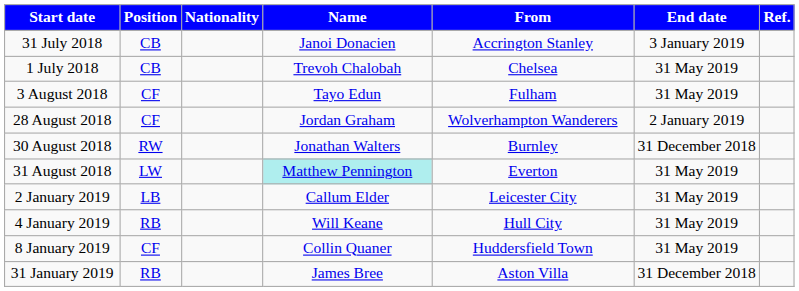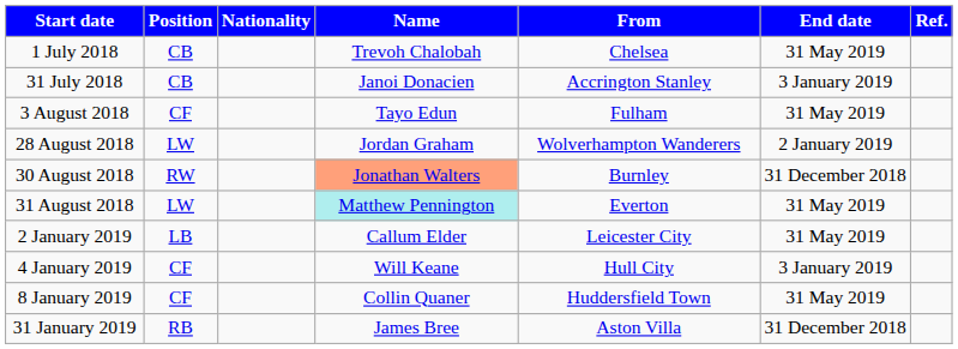rows swapped: 1 July 2018 <-> 31 July 2018
28 August 2018 | Position: CF -> LW
30 August 2018 | Name: no background -> lightsalmon background
4 January 2019 | Position: RB -> CF
4 January 2019 | End date: 31 May 2019 -> 3 January 2019
